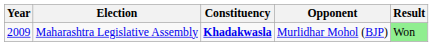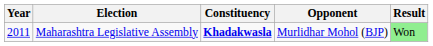Maharashtra Legislative Assembly | Year: 2009 -> 2011
